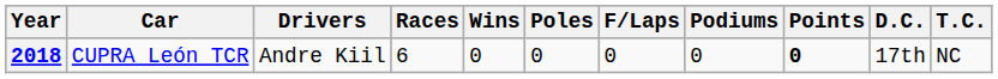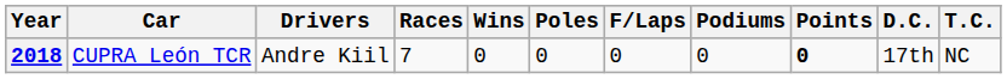2018 | Races: 6 -> 7
